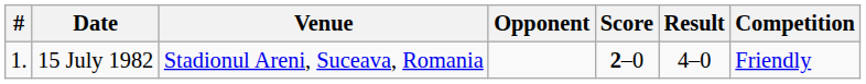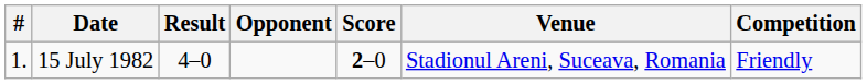columns swapped: Venue <-> Result
